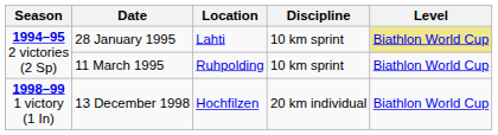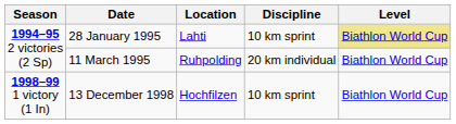11 March 1995 | Discipline: 10 km sprint -> 20 km individual
13 December 1998 | Discipline: 20 km individual -> 10 km sprint
